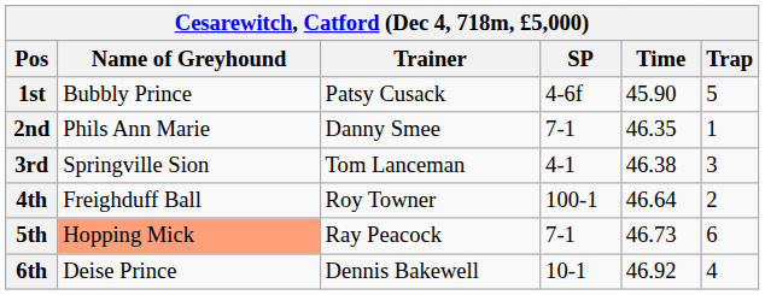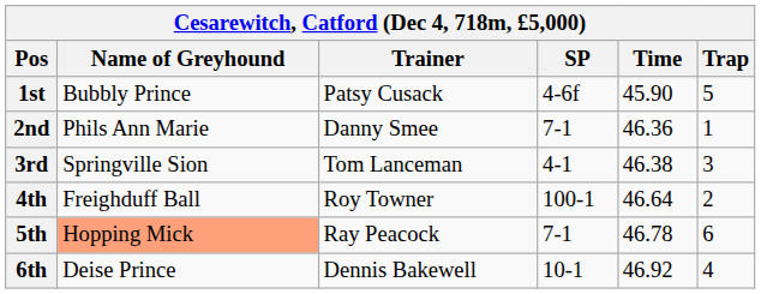2nd | Time: 46.35 -> 46.36
5th | Time: 46.73 -> 46.78
